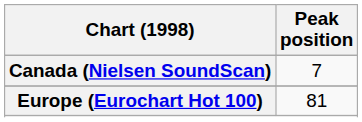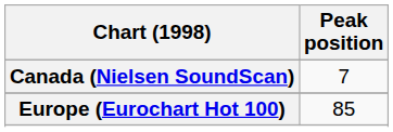Europe (Eurochart Hot 100) | Peak position: 81 -> 85
